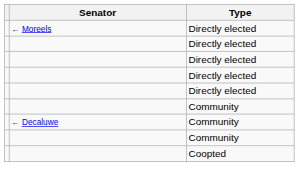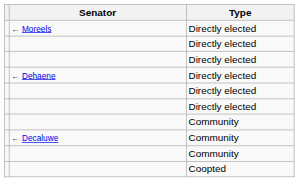+ row: ← Dehaene | Directly elected
